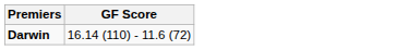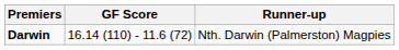+ column: Runner-up | Nth. Darwin (Palmerston) Magpies
